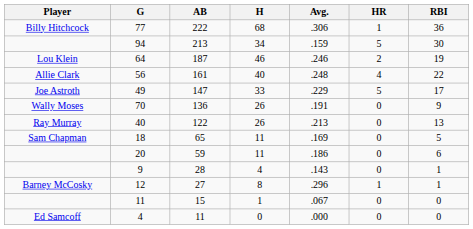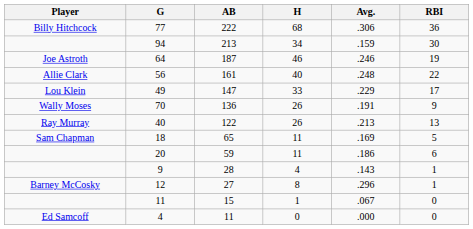- column: HR | 1 | 5 | 2 | 4 | 5 | 0 | 0 | 0 | 0 | 0 | 1 | 0 | 0
64 | Player: Lou Klein -> Joe Astroth
49 | Player: Joe Astroth -> Lou Klein
